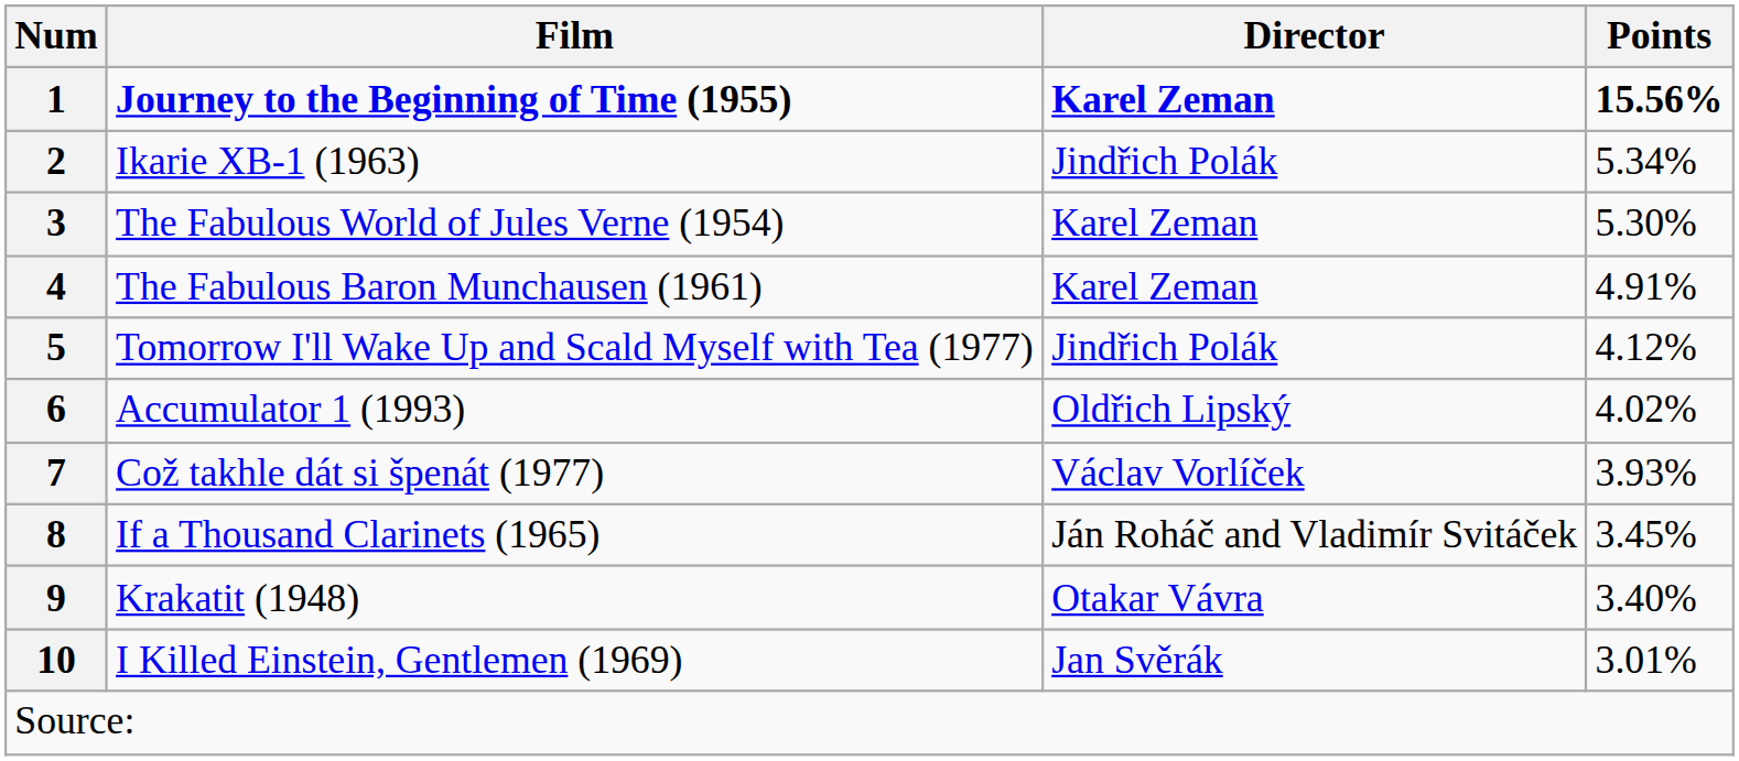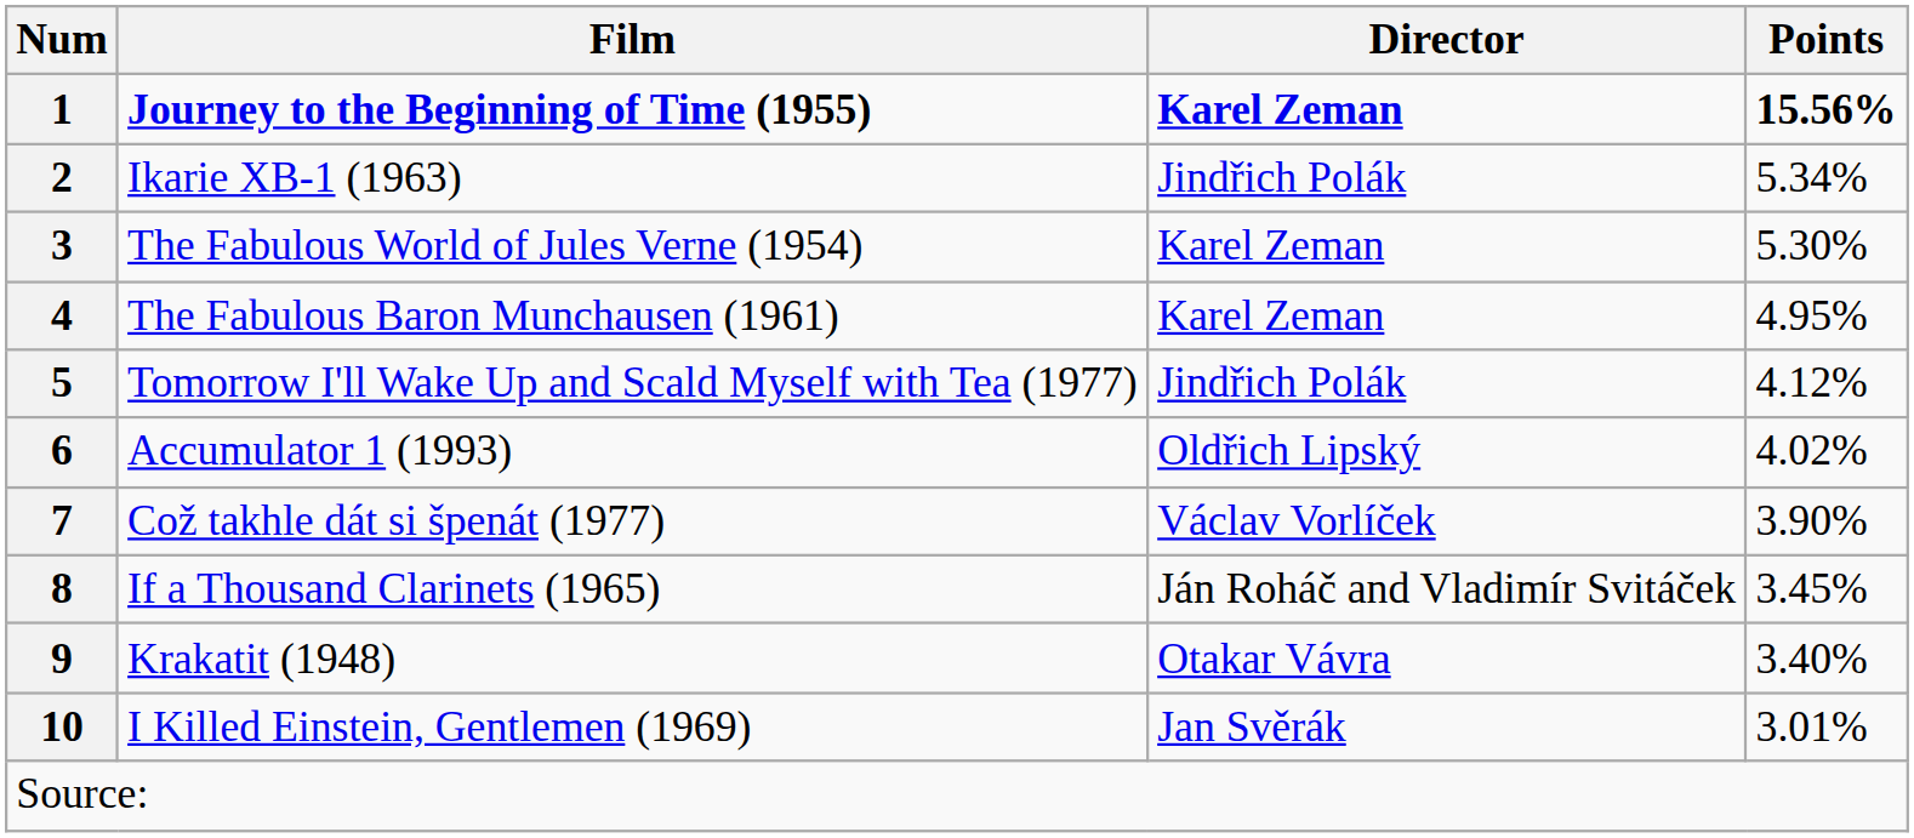4 | Points: 4.91% -> 4.95%
7 | Points: 3.93% -> 3.90%
